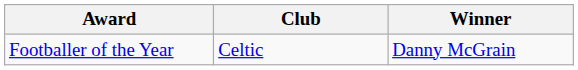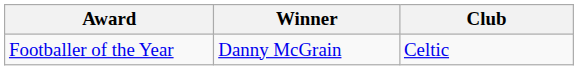columns swapped: Winner <-> Club
